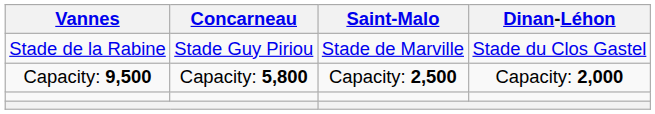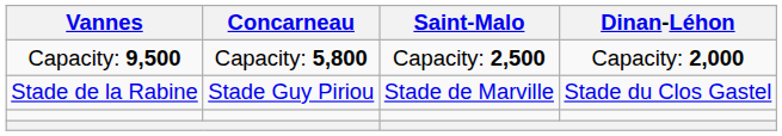rows swapped: Stade de la Rabine <-> Capacity: 9,500
